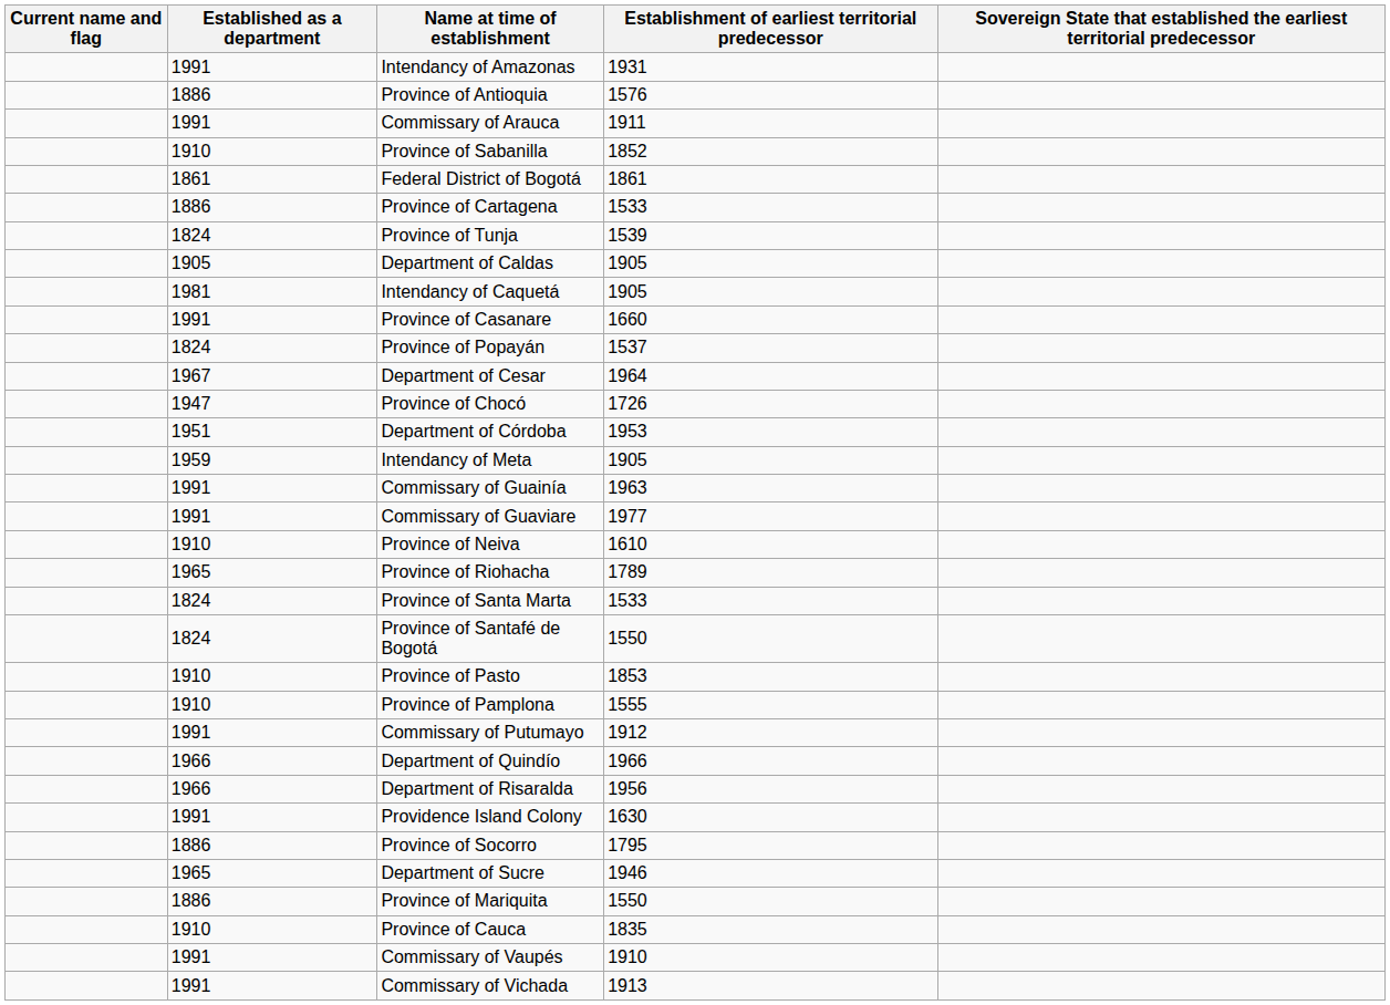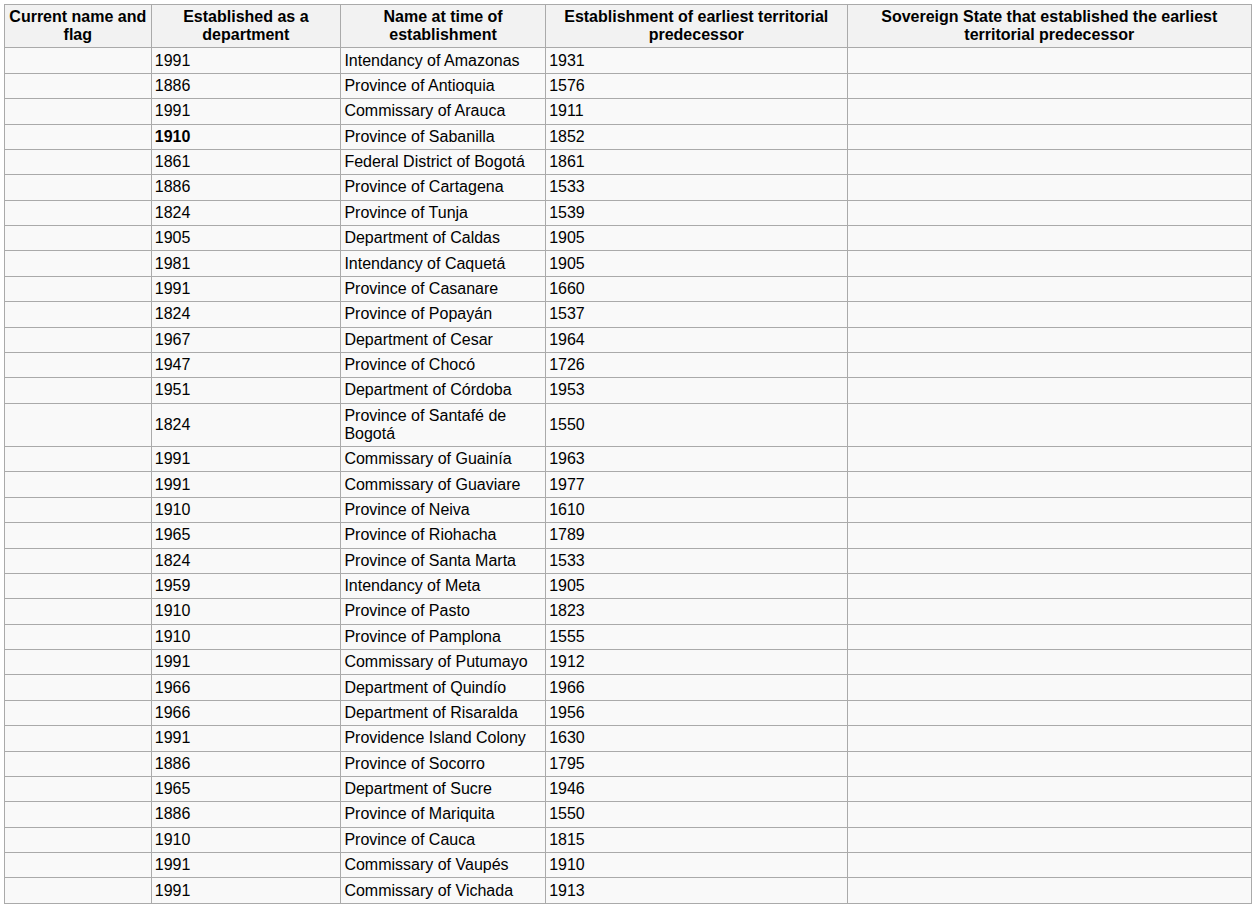Province of Sabanilla | Established as a department: normal -> bold
rows swapped: Province of Santafé de Bogotá <-> Intendancy of Meta
Province of Pasto | Establishment of earliest territorial predecessor: 1853 -> 1823
Province of Cauca | Establishment of earliest territorial predecessor: 1835 -> 1815
